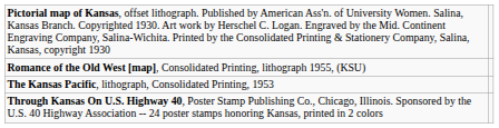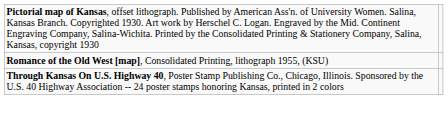- row: The Kansas Pacific, lithograph, Consolidated Printing, 1953
